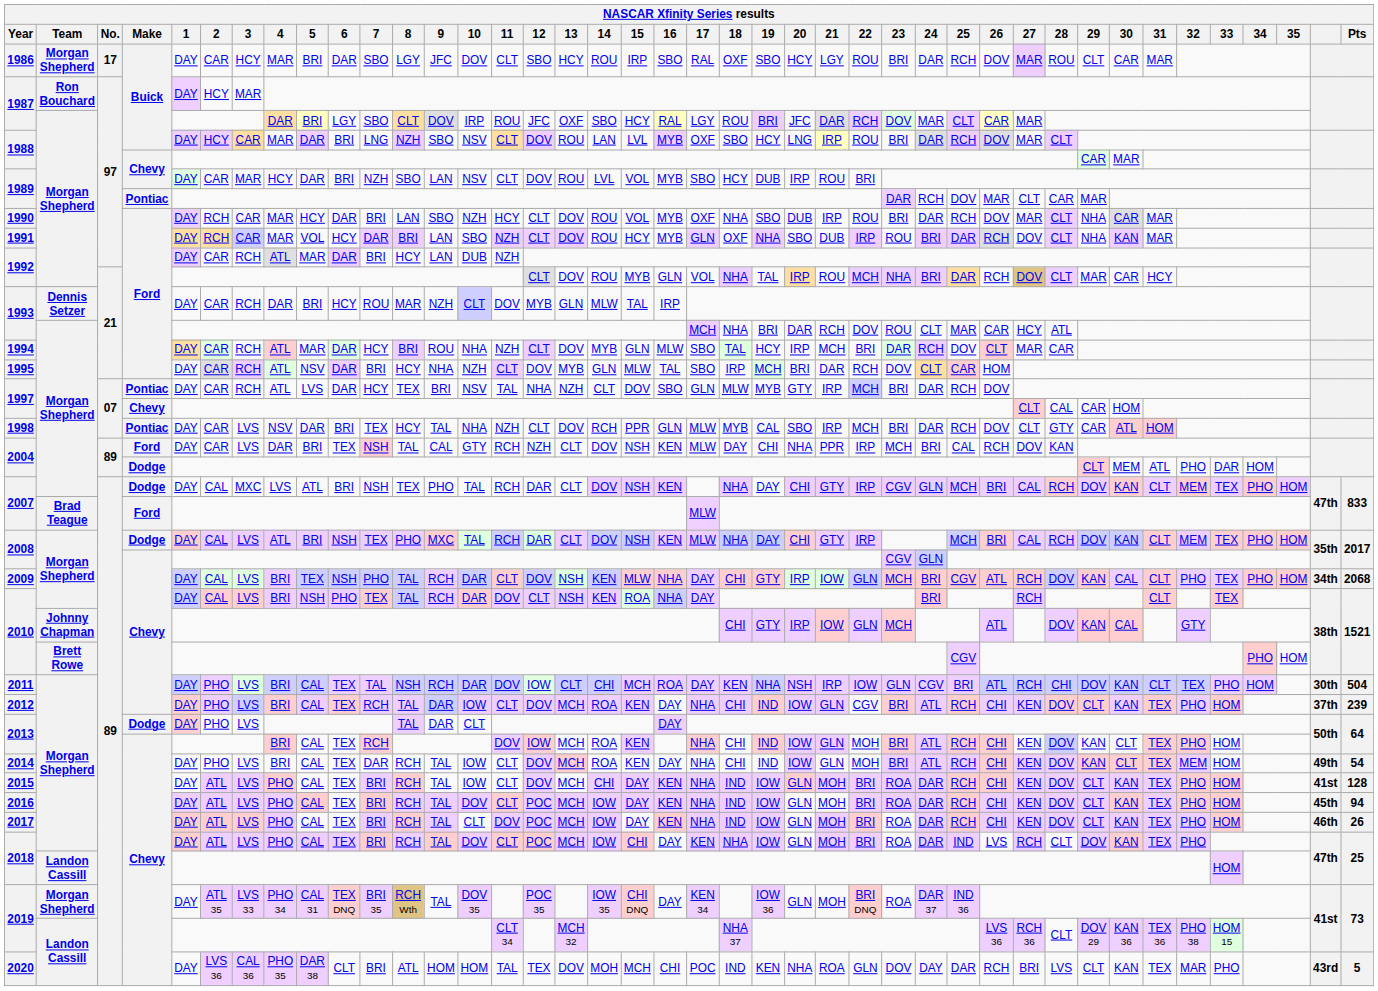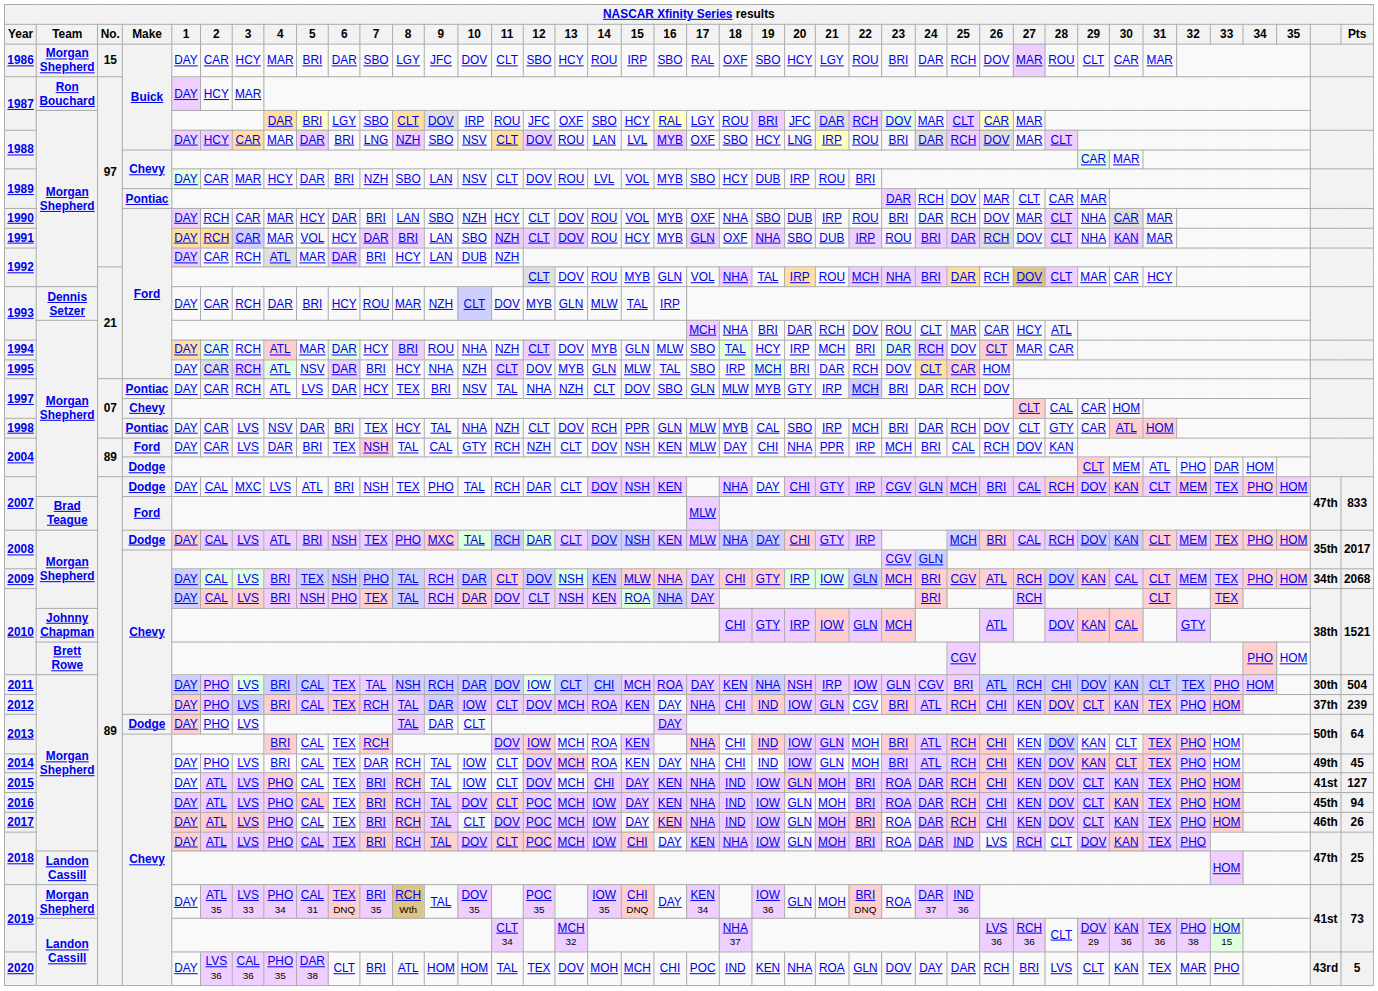1986 | No.: 17 -> 15
2009 | 32: PHO -> MEM
2014 | 32: MEM -> PHO
2014 | Pts: 54 -> 45
2015 | Pts: 128 -> 127
